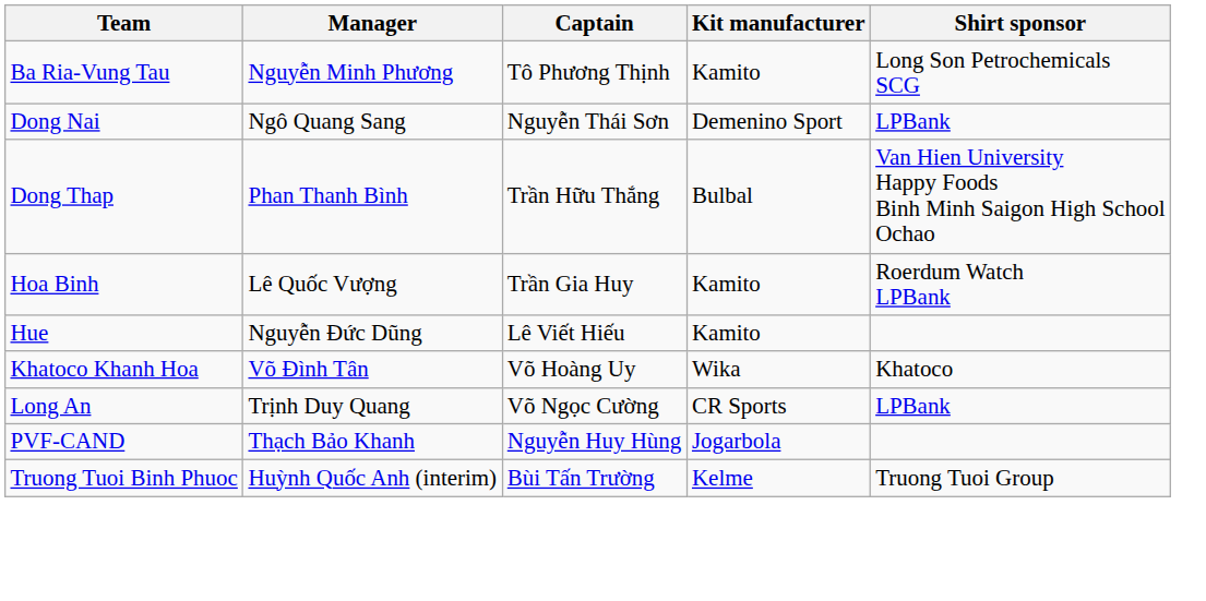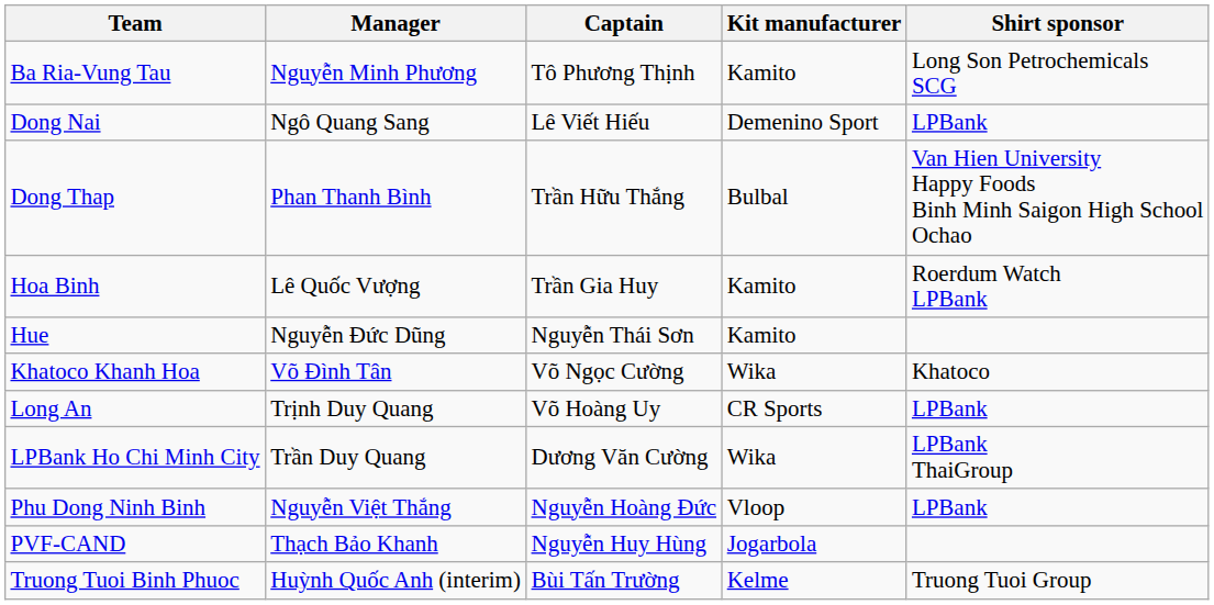Dong Nai | Captain: Nguyễn Thái Sơn -> Lê Viết Hiếu
Hue | Captain: Lê Viết Hiếu -> Nguyễn Thái Sơn
Khatoco Khanh Hoa | Captain: Võ Hoàng Uy -> Võ Ngọc Cường
Long An | Captain: Võ Ngọc Cường -> Võ Hoàng Uy
+ row: LPBank Ho Chi Minh City | Trần Duy Quang | Dương Văn Cường | Wika | LPBank ThaiGroup
+ row: Phu Dong Ninh Binh | Nguyễn Việt Thắng | Nguyễn Hoàng Đức | Vloop | LPBank
